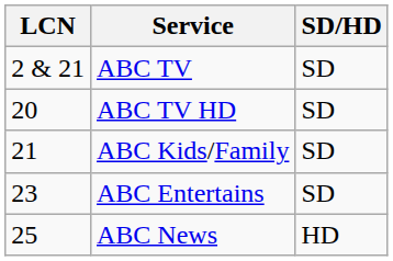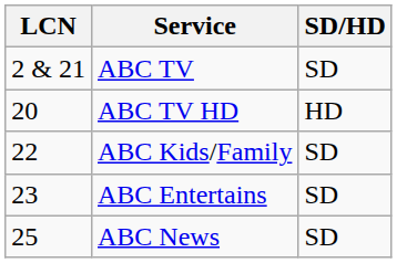ABC TV HD | SD/HD: SD -> HD
ABC Kids/Family | LCN: 21 -> 22
ABC News | SD/HD: HD -> SD
